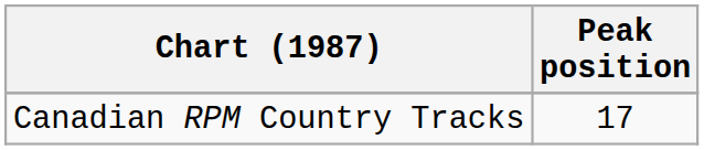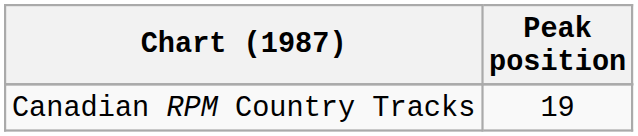Canadian RPM Country Tracks | Peak position: 17 -> 19
